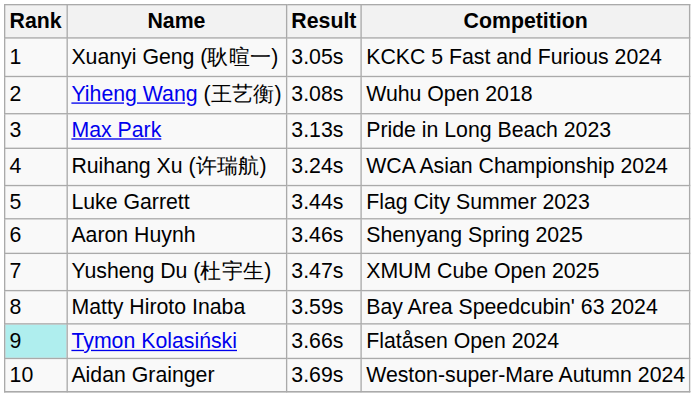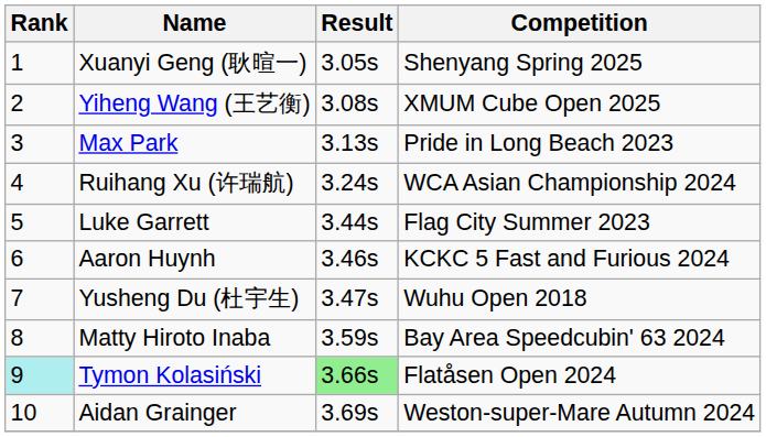Xuanyi Geng (耿暄一) | Competition: KCKC 5 Fast and Furious 2024 -> Shenyang Spring 2025
Yiheng Wang (王艺衡) | Competition: Wuhu Open 2018 -> XMUM Cube Open 2025
Aaron Huynh | Competition: Shenyang Spring 2025 -> KCKC 5 Fast and Furious 2024
Yusheng Du (杜宇生) | Competition: XMUM Cube Open 2025 -> Wuhu Open 2018
Tymon Kolasiński | Result: no background -> lightgreen background
